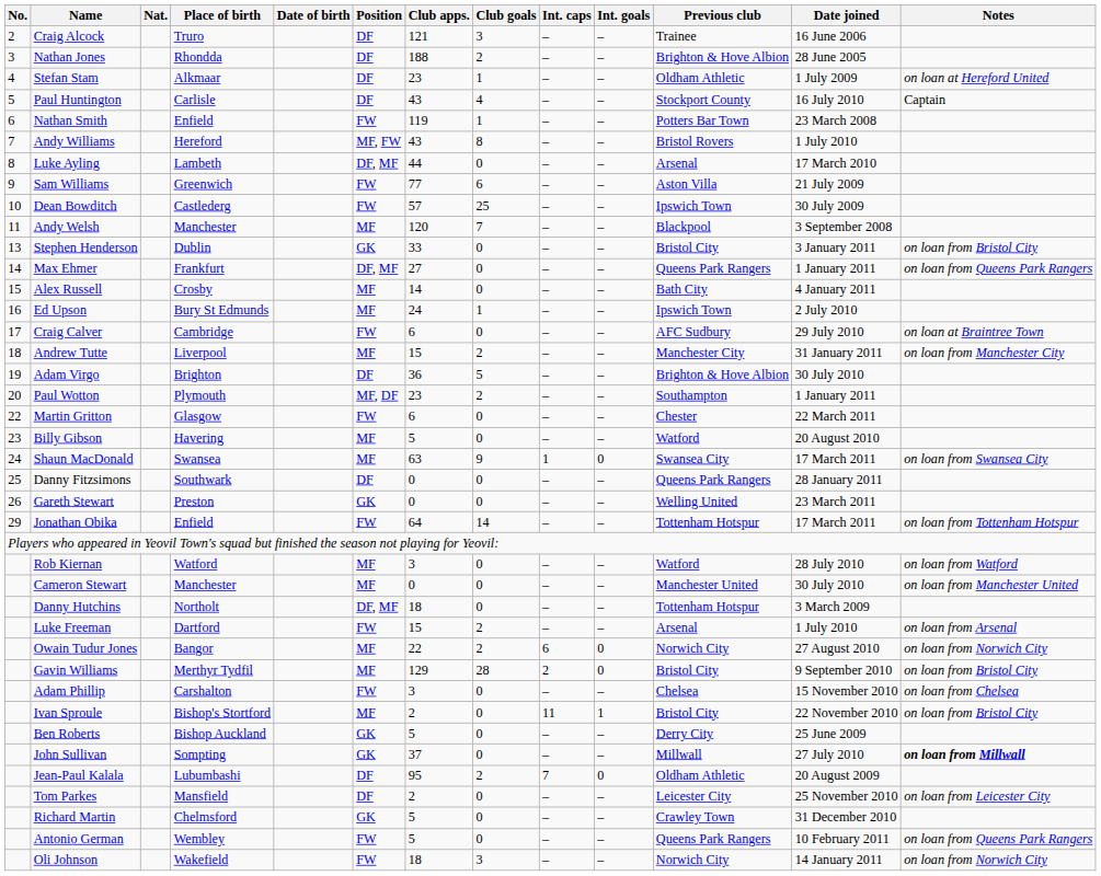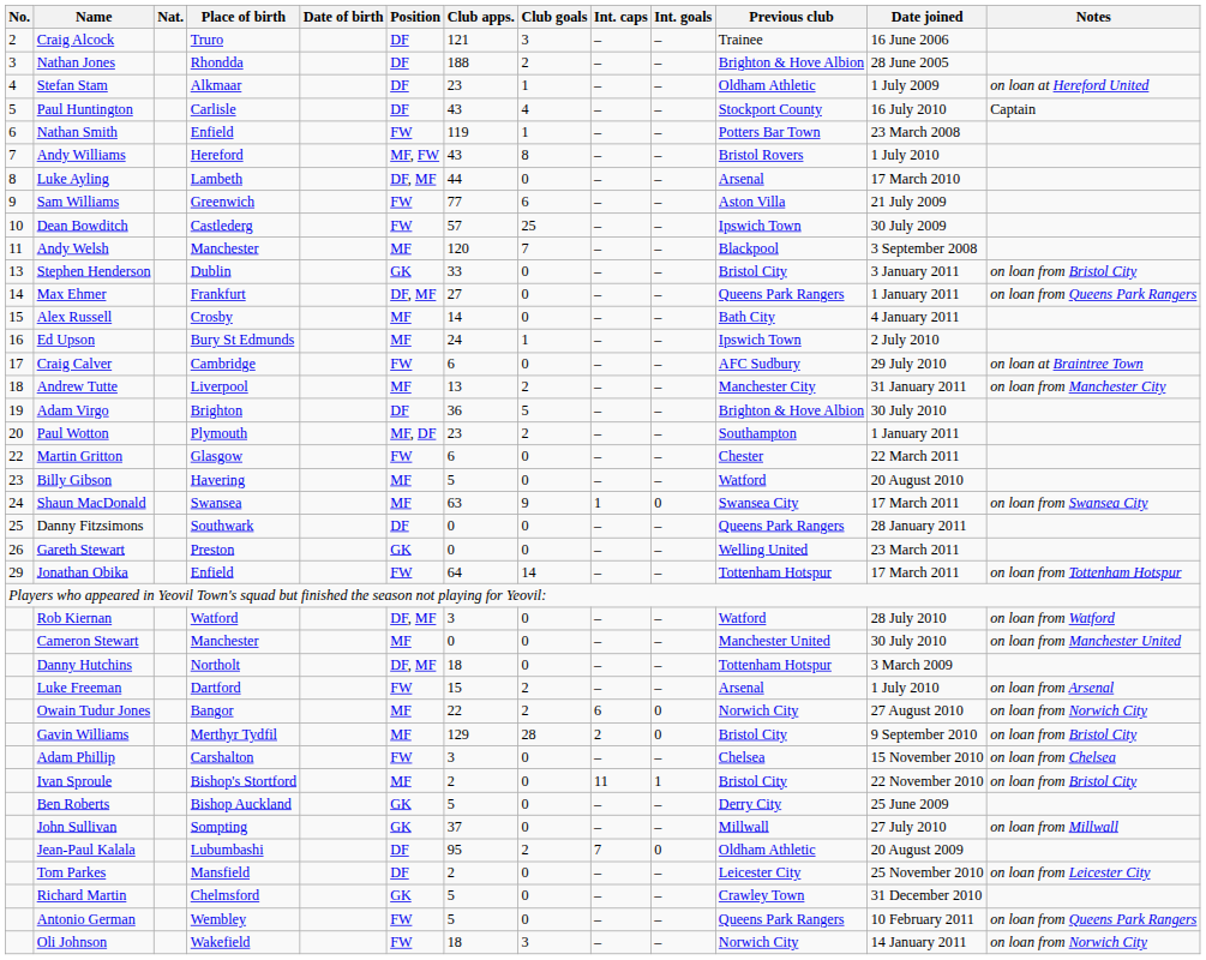Andrew Tutte | Club apps.: 15 -> 13
Rob Kiernan | Position: MF -> DF, MF
John Sullivan | Notes: bold -> normal
